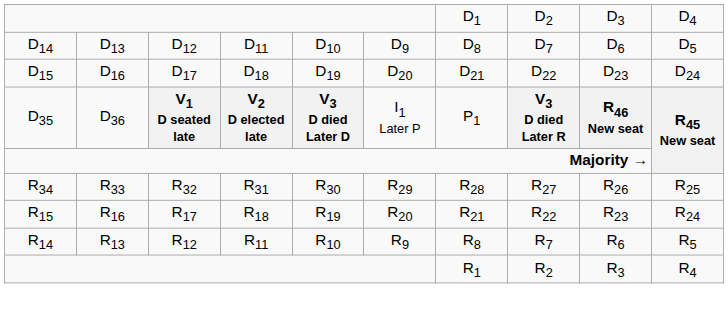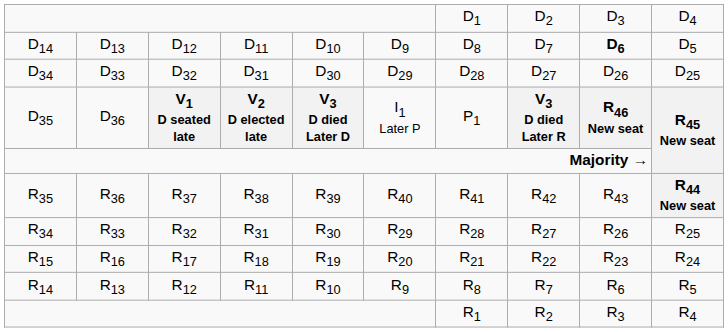D14 | column 9: normal -> bold
- row: D15 | D16 | D17 | D18 | D19 | D20 | D21 | D22 | D23 | D24
+ row: D34 | D33 | D32 | D31 | D30 | D29 | D28 | D27 | D26 | D25
+ row: R35 | R36 | R37 | R38 | R39 | R40 | R41 | R42 | R43 | R44 New seat
